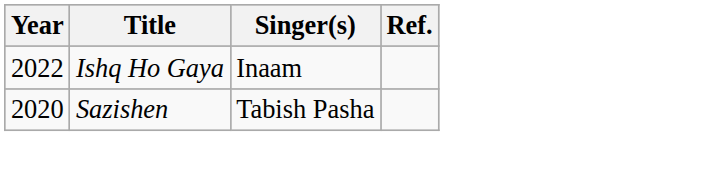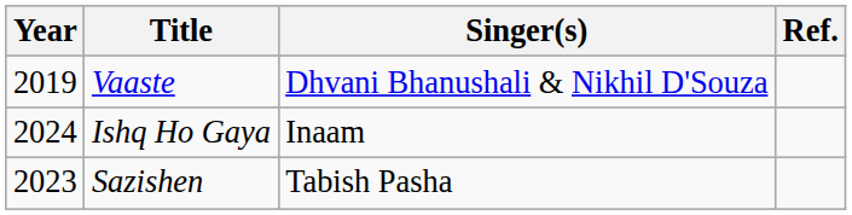+ row: 2019 | Vaaste | Dhvani Bhanushali & Nikhil D'Souza
Ishq Ho Gaya | Year: 2022 -> 2024
Sazishen | Year: 2020 -> 2023
